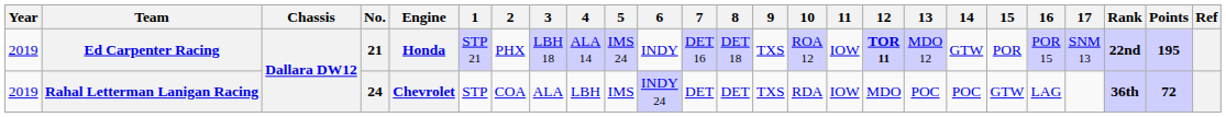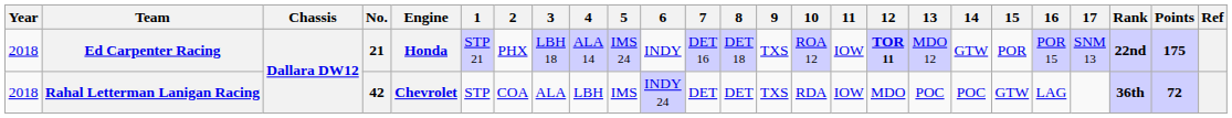Ed Carpenter Racing | Year: 2019 -> 2018
Ed Carpenter Racing | Points: 195 -> 175
Rahal Letterman Lanigan Racing | Year: 2019 -> 2018
Rahal Letterman Lanigan Racing | No.: 24 -> 42
